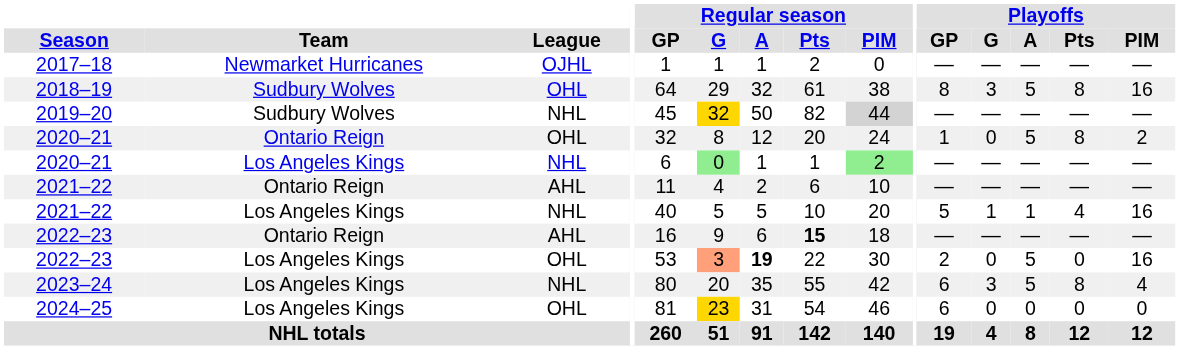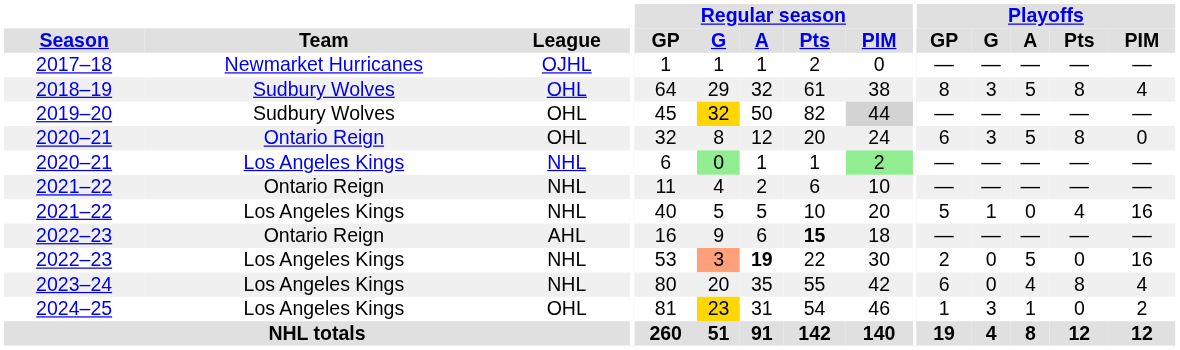2018–19 | Playoffs / PIM: 16 -> 4
2019–20 | League: NHL -> OHL
2020–21 / Ontario Reign | Playoffs / GP: 1 -> 6
2020–21 / Ontario Reign | Playoffs / G: 0 -> 3
2020–21 / Ontario Reign | Playoffs / PIM: 2 -> 0
2021–22 / Ontario Reign | League: AHL -> NHL
2021–22 / Los Angeles Kings | Playoffs / A: 1 -> 0
2022–23 / Los Angeles Kings | League: OHL -> NHL
2023–24 | Playoffs / G: 3 -> 0
2023–24 | Playoffs / A: 5 -> 4
2024–25 | Playoffs / GP: 6 -> 1
2024–25 | Playoffs / G: 0 -> 3
2024–25 | Playoffs / A: 0 -> 1
2024–25 | Playoffs / PIM: 0 -> 2
